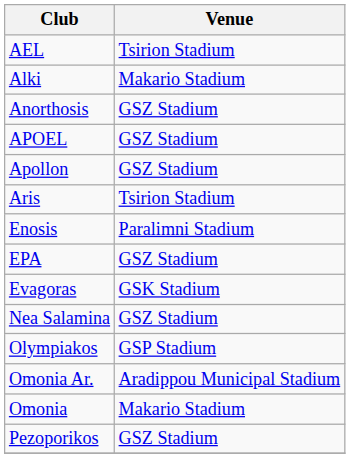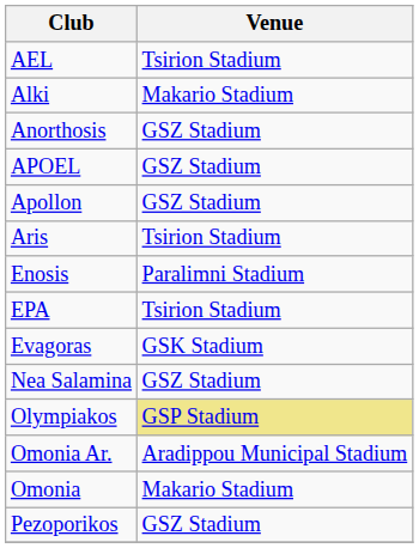EPA | Venue: GSZ Stadium -> Tsirion Stadium
Olympiakos | Venue: no background -> khaki background
